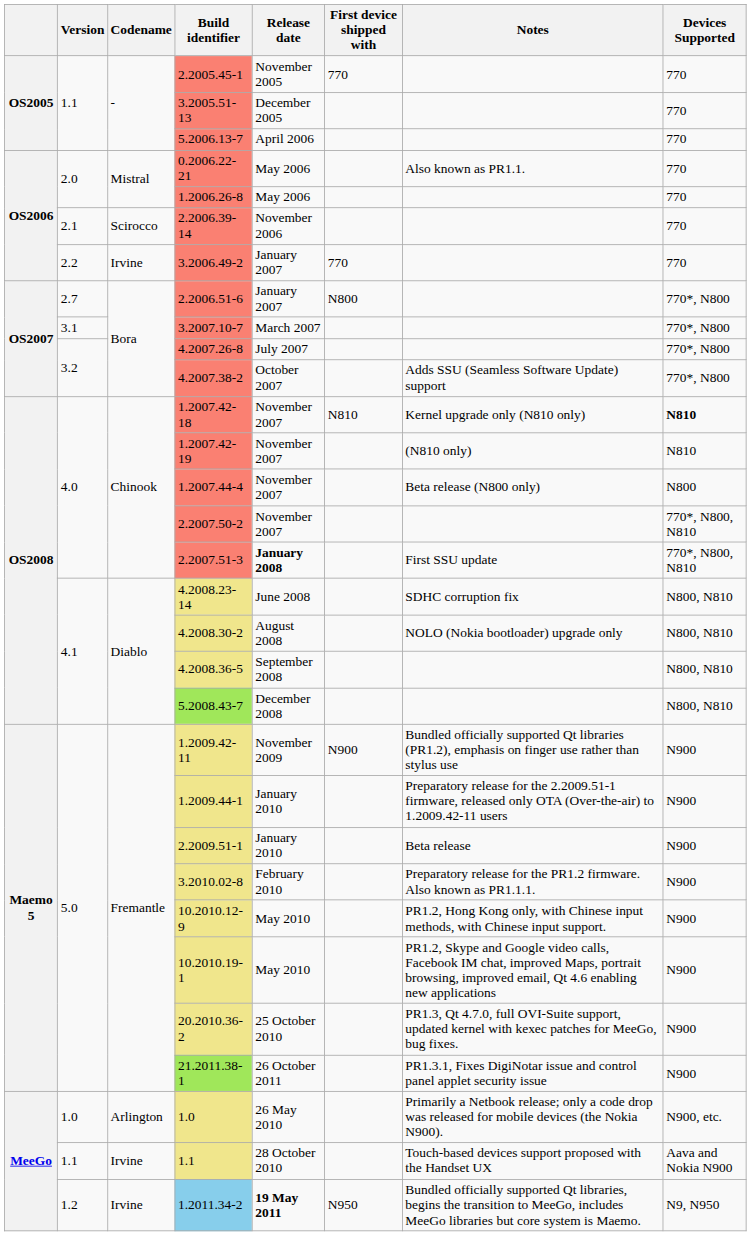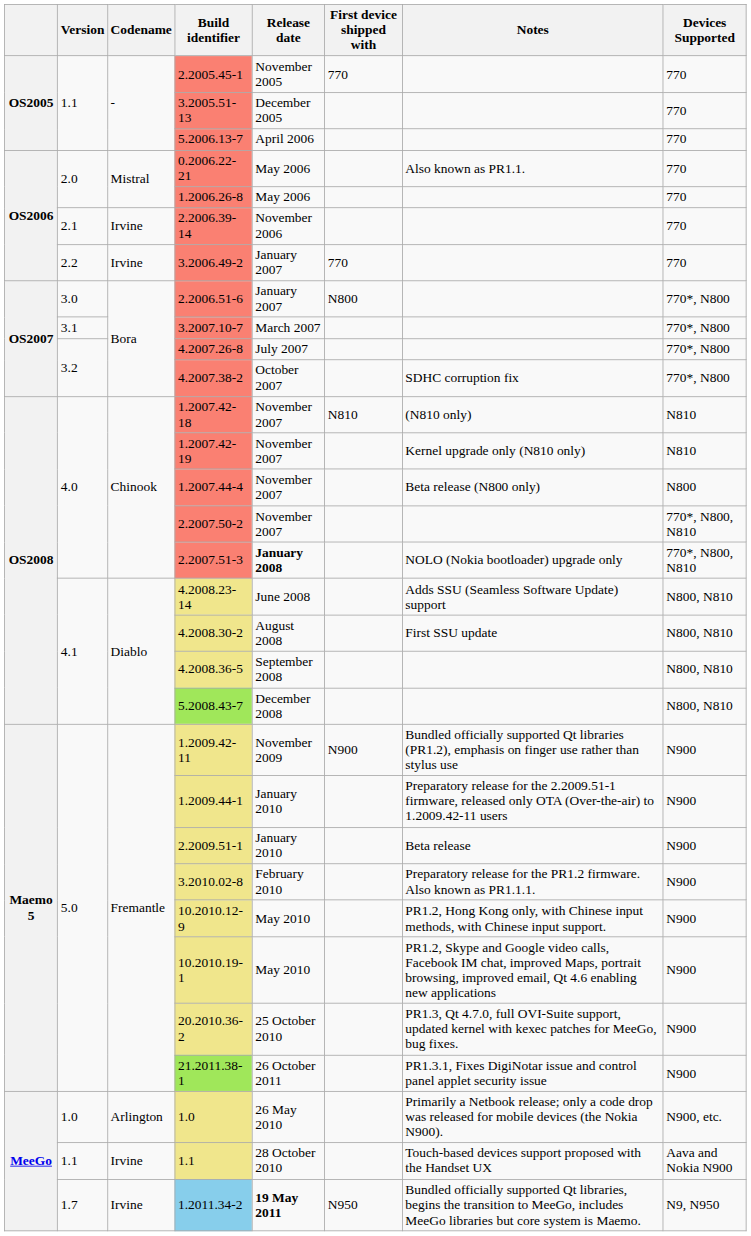2.2006.39-14 | Codename: Scirocco -> Irvine
2.2006.51-6 | Version: 2.7 -> 3.0
4.2007.38-2 | Notes: Adds SSU (Seamless Software Update) support -> SDHC corruption fix
1.2007.42-18 | Notes: Kernel upgrade only (N810 only) -> (N810 only)
1.2007.42-18 | Devices Supported: bold -> normal
1.2007.42-19 | Notes: (N810 only) -> Kernel upgrade only (N810 only)
2.2007.51-3 | Notes: First SSU update -> NOLO (Nokia bootloader) upgrade only
4.2008.23-14 | Notes: SDHC corruption fix -> Adds SSU (Seamless Software Update) support
4.2008.30-2 | Notes: NOLO (Nokia bootloader) upgrade only -> First SSU update
1.2011.34-2 | Version: 1.2 -> 1.7
